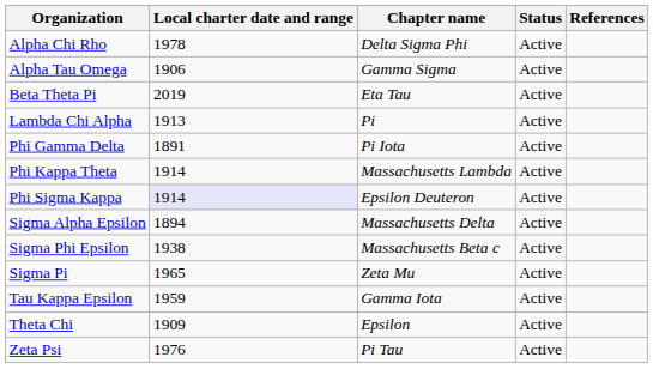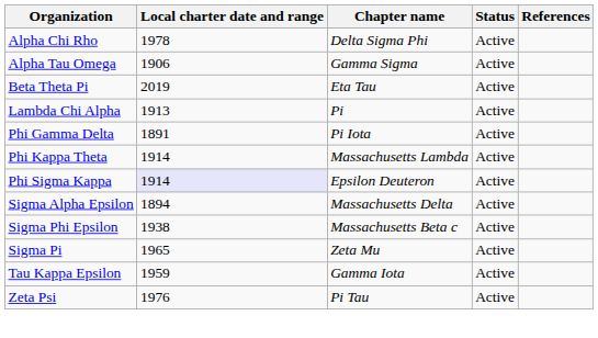- row: Theta Chi | 1909 | Epsilon | Active
